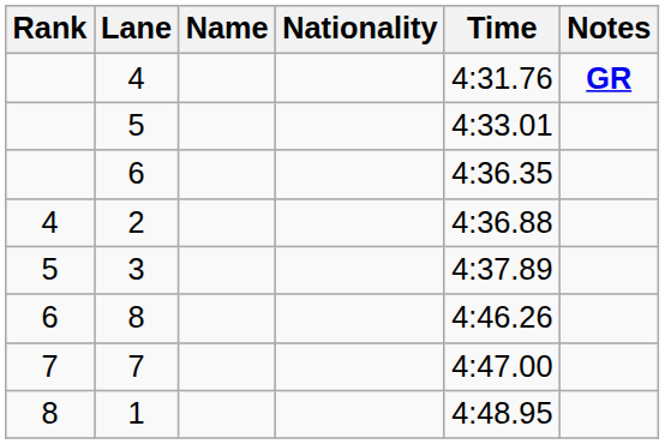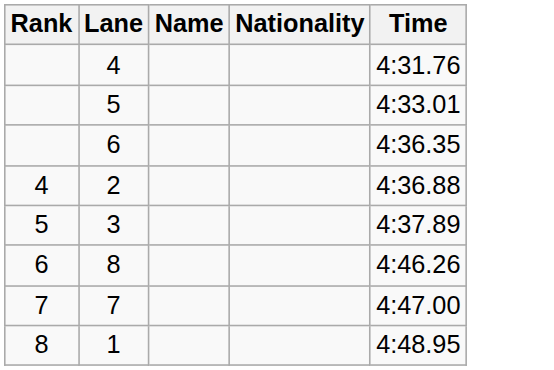- column: Notes | GR
